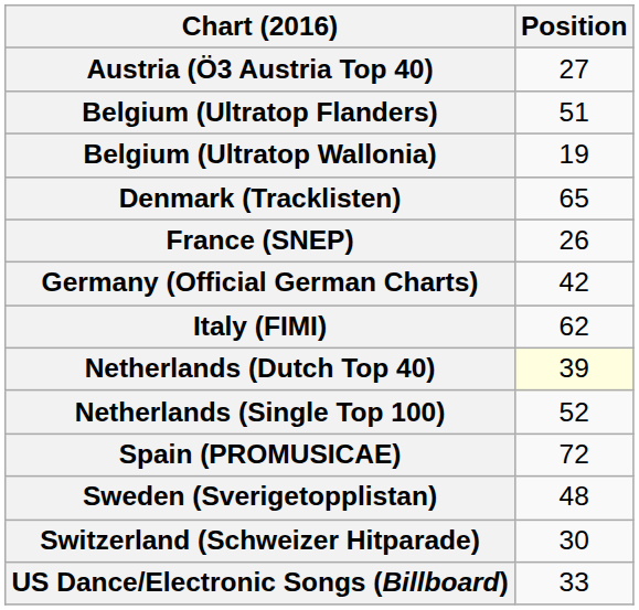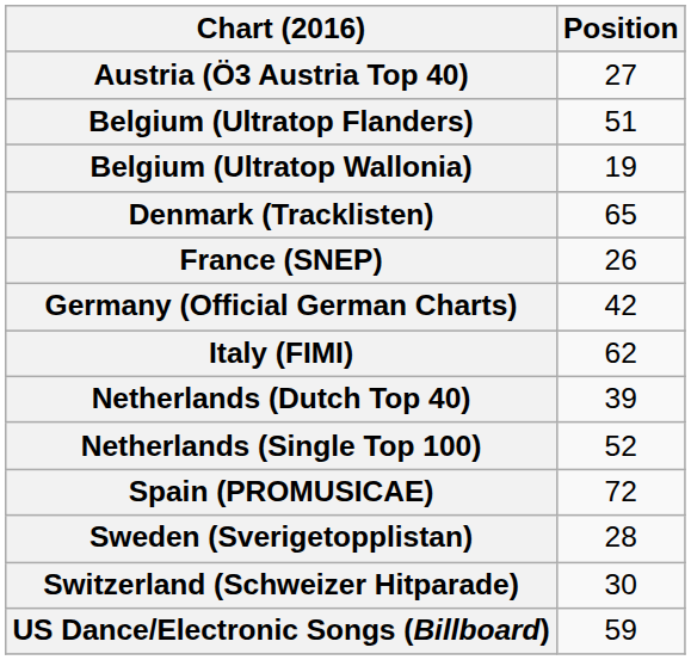Netherlands (Dutch Top 40) | Position: lightyellow background -> no background
Sweden (Sverigetopplistan) | Position: 48 -> 28
US Dance/Electronic Songs (Billboard) | Position: 33 -> 59
